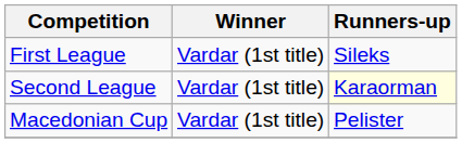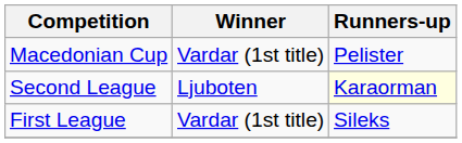rows swapped: First League <-> Macedonian Cup
Second League | Winner: Vardar (1st title) -> Ljuboten
